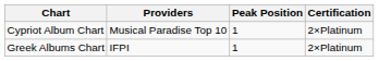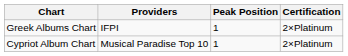rows swapped: Greek Albums Chart <-> Cypriot Album Chart
